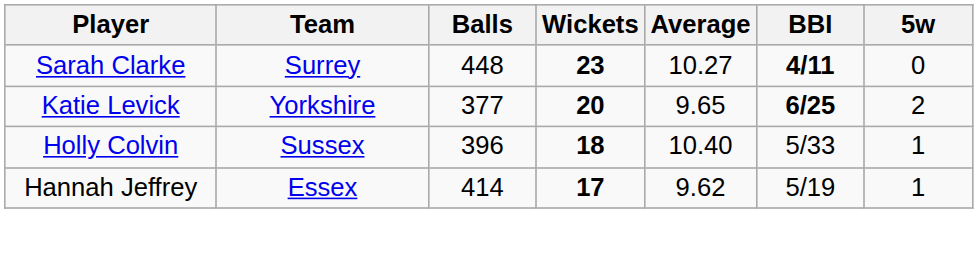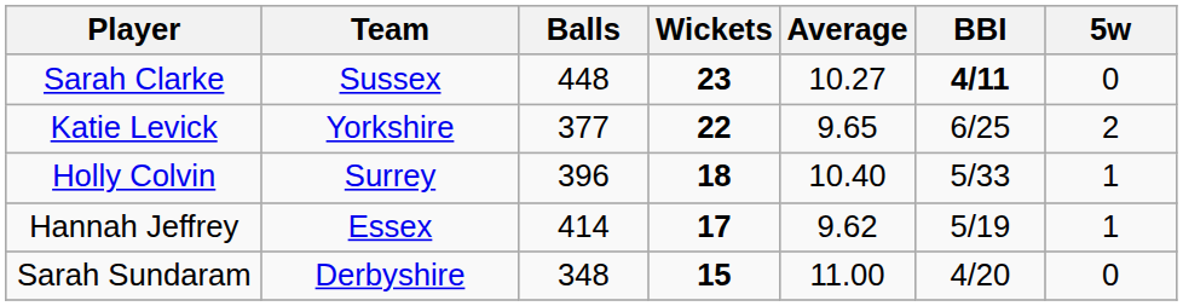Sarah Clarke | Team: Surrey -> Sussex
Katie Levick | Wickets: 20 -> 22
Katie Levick | BBI: bold -> normal
Holly Colvin | Team: Sussex -> Surrey
+ row: Sarah Sundaram | Derbyshire | 348 | 15 | 11.00 | 4/20 | 0
